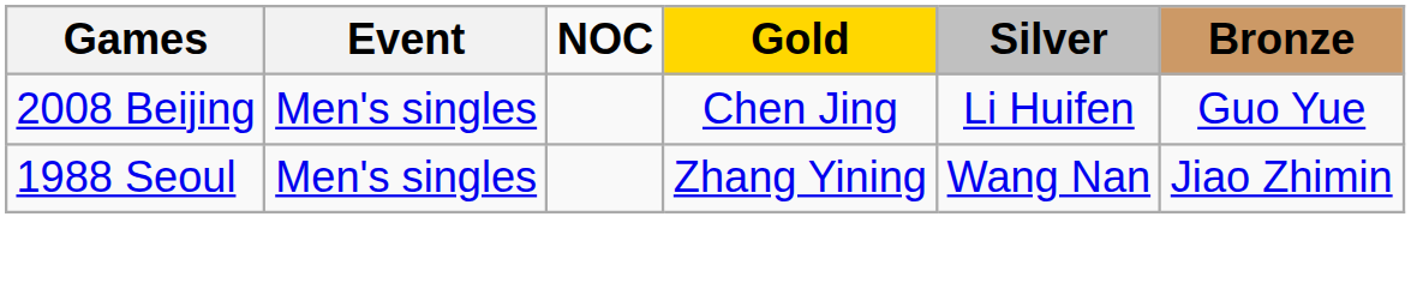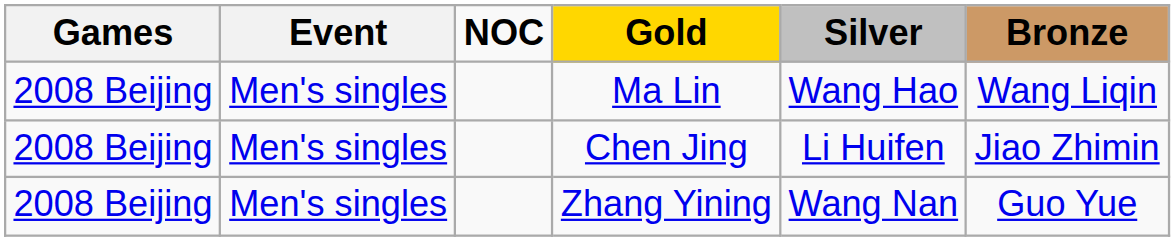+ row: 2008 Beijing | Men's singles | Ma Lin | Wang Hao | Wang Liqin
Chen Jing | Bronze: Guo Yue -> Jiao Zhimin
Zhang Yining | Games: 1988 Seoul -> 2008 Beijing
Zhang Yining | Bronze: Jiao Zhimin -> Guo Yue
